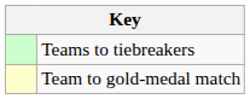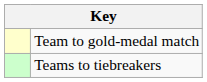rows swapped: Team to gold-medal match <-> Teams to tiebreakers
